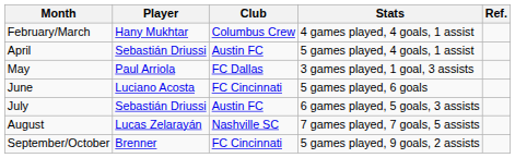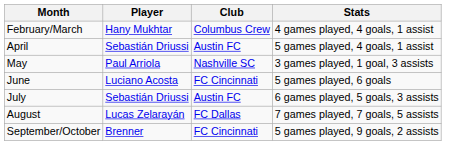- column: Ref.
May | Club: FC Dallas -> Nashville SC
August | Club: Nashville SC -> FC Dallas
